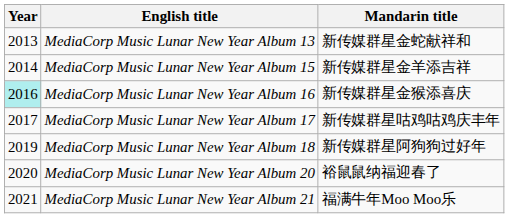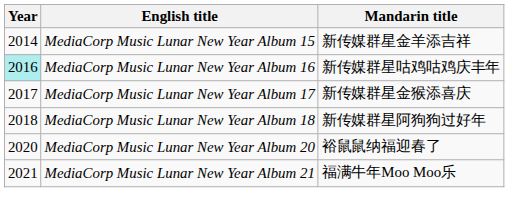- row: 2013 | MediaCorp Music Lunar New Year Album 13 | 新传媒群星金蛇献祥和
MediaCorp Music Lunar New Year Album 16 | Mandarin title: 新传媒群星金猴添喜庆 -> 新传媒群星咕鸡咕鸡庆丰年
MediaCorp Music Lunar New Year Album 17 | Mandarin title: 新传媒群星咕鸡咕鸡庆丰年 -> 新传媒群星金猴添喜庆
MediaCorp Music Lunar New Year Album 18 | Year: 2019 -> 2018
